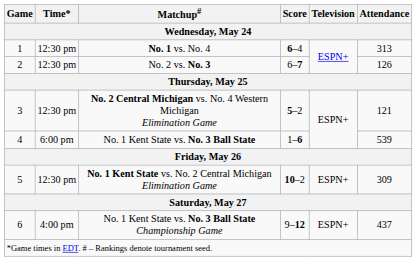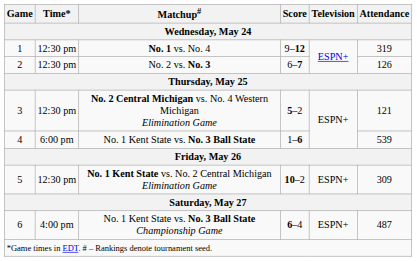No. 1 vs. No. 4 | Score: 6–4 -> 9–12
No. 1 vs. No. 4 | Attendance: 313 -> 319
No. 1 Kent State vs. No. 3 Ball State Championship Game | Score: 9–12 -> 6–4
No. 1 Kent State vs. No. 3 Ball State Championship Game | Attendance: 437 -> 487
